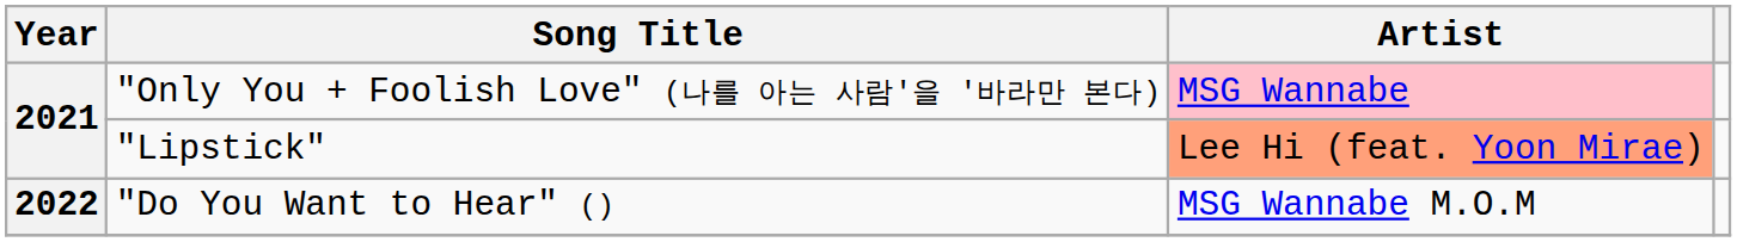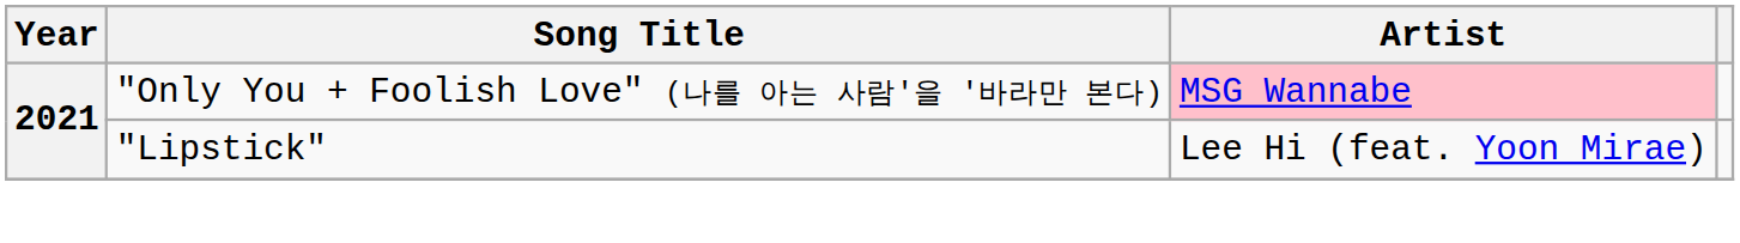"Lipstick" | Artist: lightsalmon background -> no background
- row: 2022 | "Do You Want to Hear" () | MSG Wannabe M.O.M
